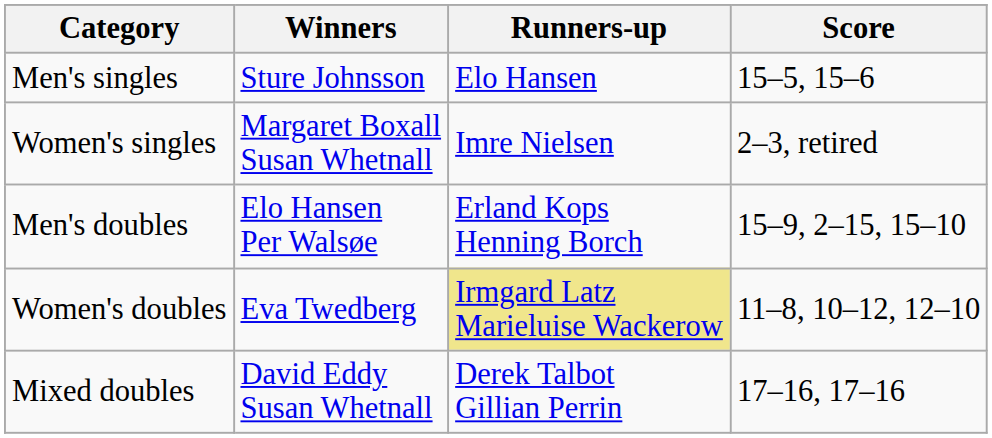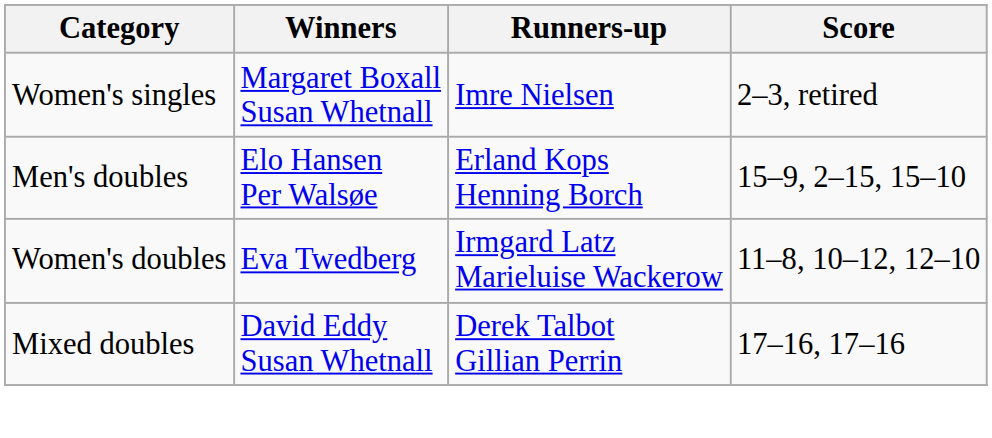- row: Men's singles | Sture Johnsson | Elo Hansen | 15–5, 15–6
Women's doubles | Runners-up: khaki background -> no background
